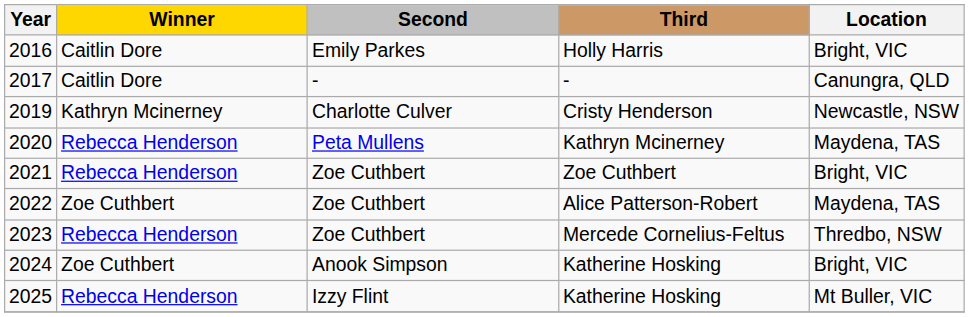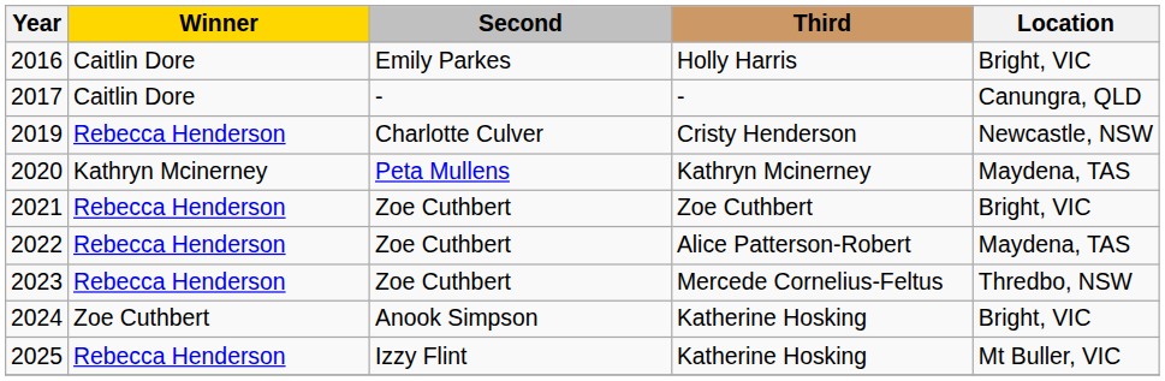2019 | Winner: Kathryn Mcinerney -> Rebecca Henderson
2020 | Winner: Rebecca Henderson -> Kathryn Mcinerney
2022 | Winner: Zoe Cuthbert -> Rebecca Henderson
